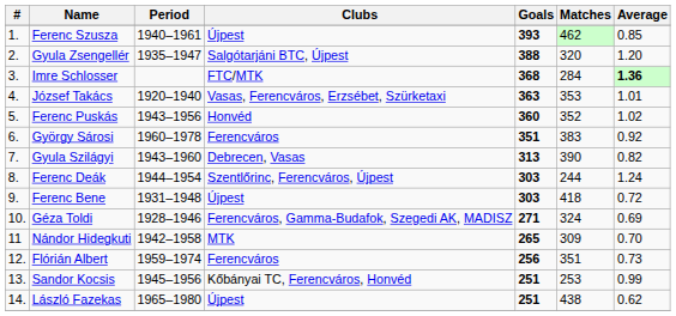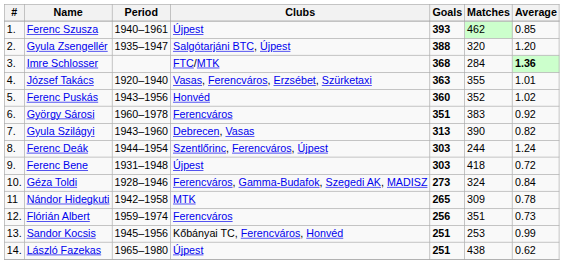József Takács | Matches: 353 -> 355
Géza Toldi | Goals: 271 -> 273
Géza Toldi | Average: 0.69 -> 0.84
Nándor Hidegkuti | Average: 0.70 -> 0.78
